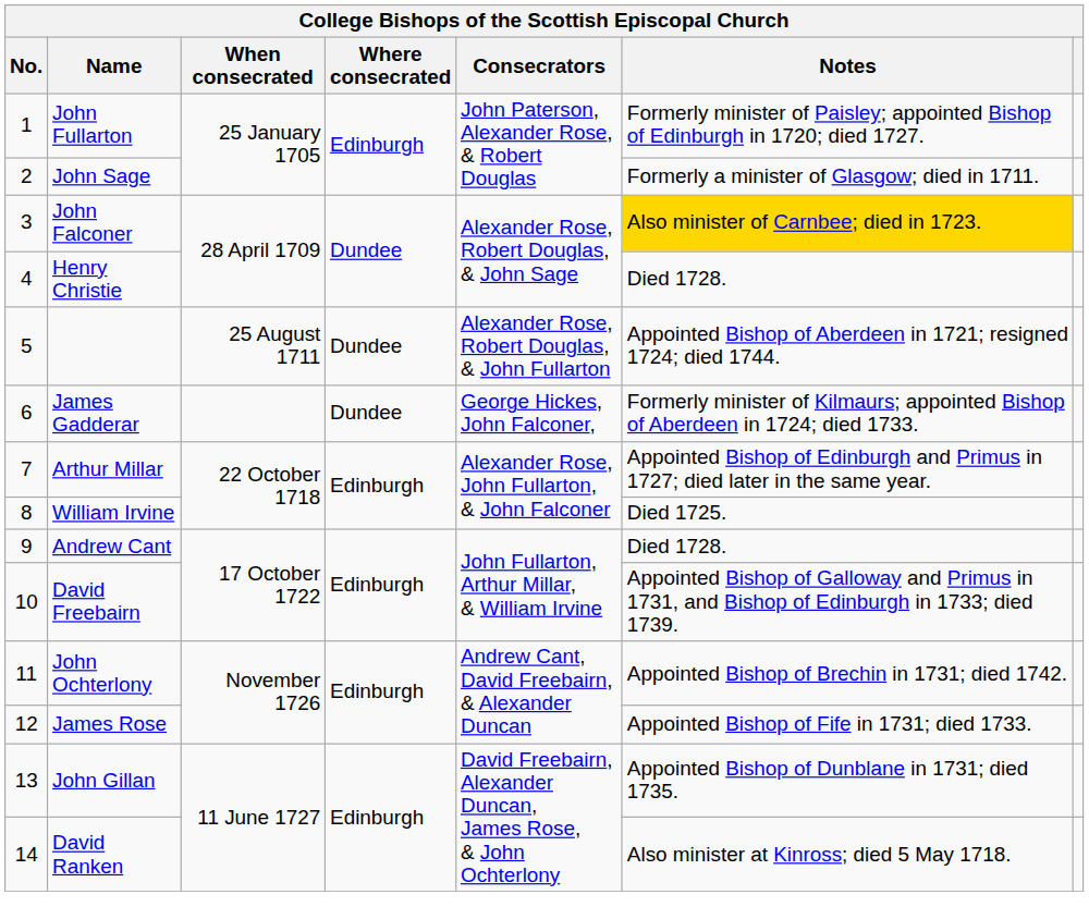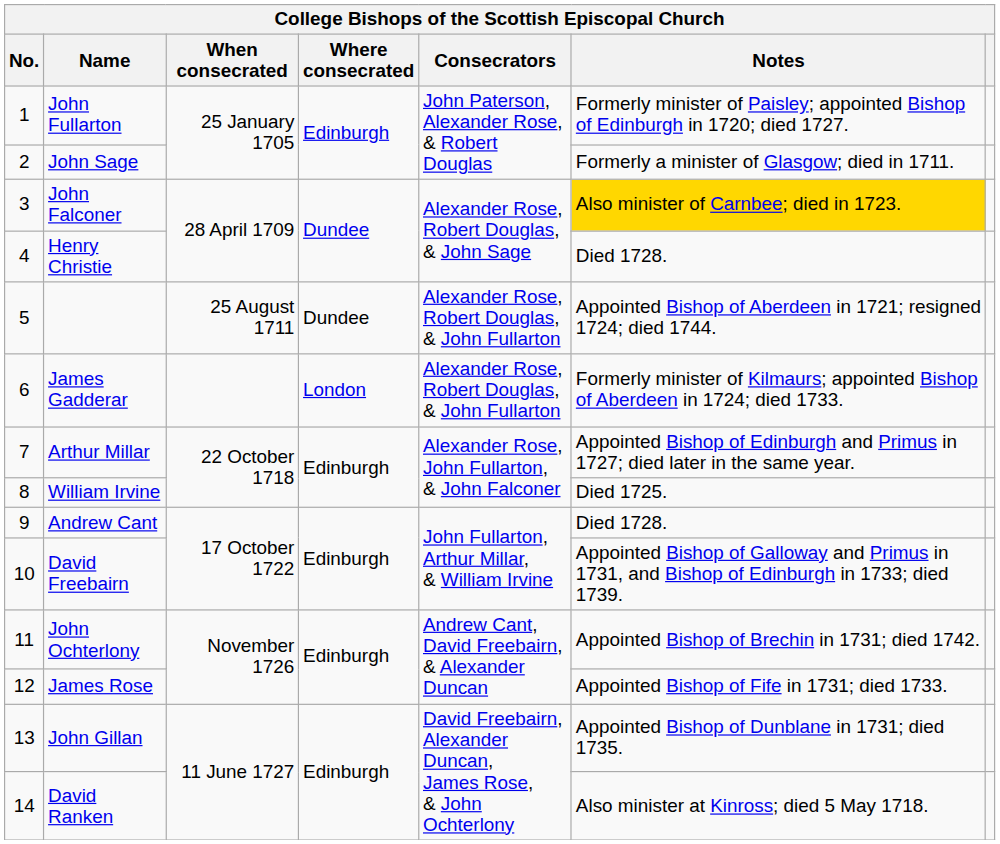James Gadderar | Where consecrated: Dundee -> London
James Gadderar | Consecrators: George Hickes, John Falconer, -> Alexander Rose, Robert Douglas, & John Fullarton
